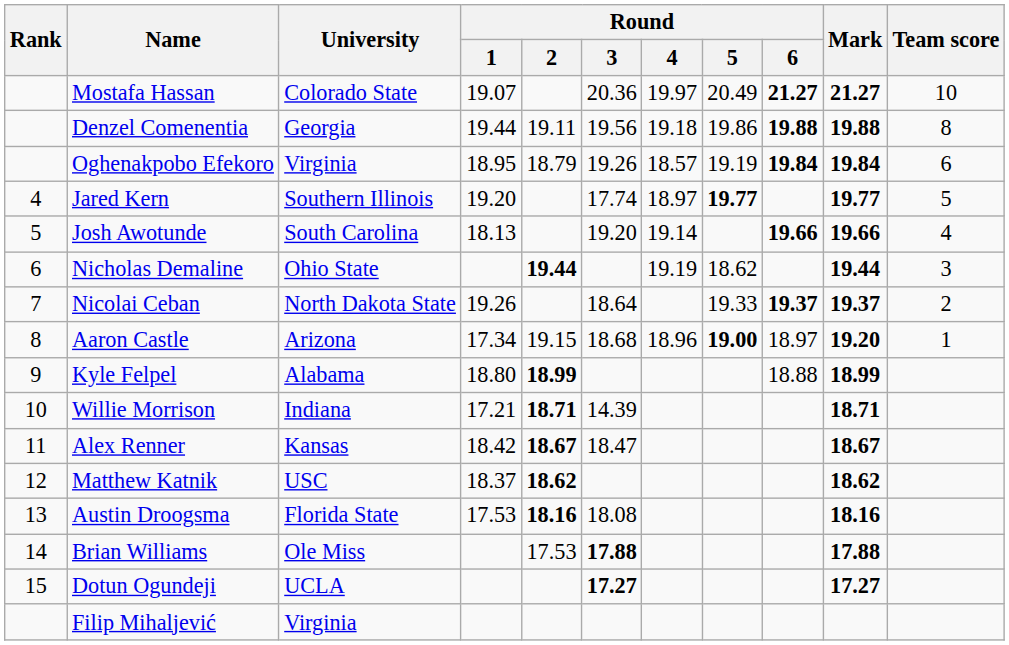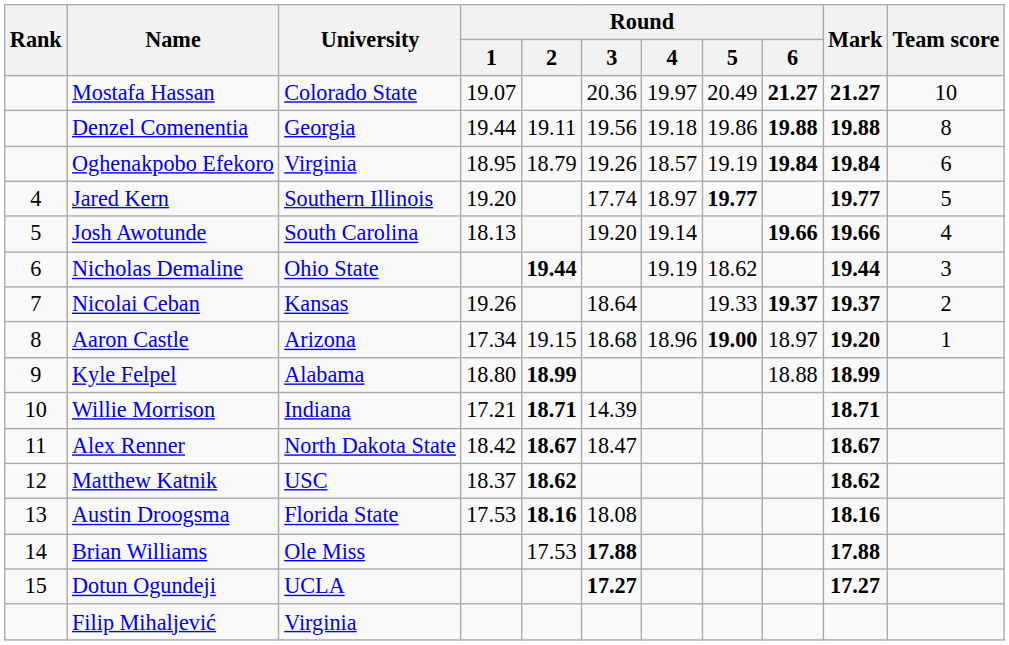Nicolai Ceban | University: North Dakota State -> Kansas
Alex Renner | University: Kansas -> North Dakota State
